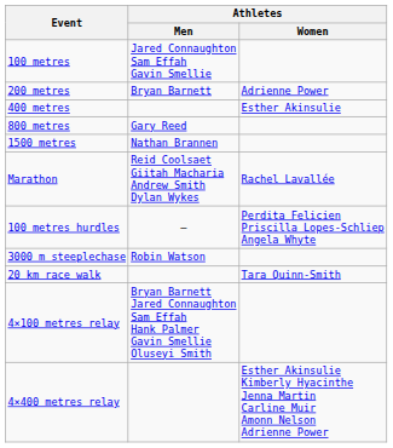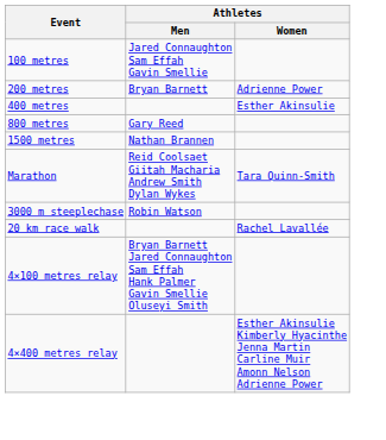Marathon | Athletes / Women: Rachel Lavallée -> Tara Quinn-Smith
- row: 100 metres hurdles | — | Perdita Felicien Priscilla Lopes-Schliep Angela Whyte
20 km race walk | Athletes / Women: Tara Quinn-Smith -> Rachel Lavallée
